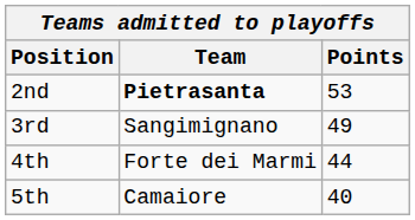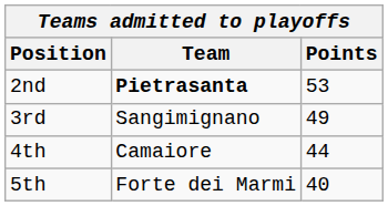4th | Team: Forte dei Marmi -> Camaiore
5th | Team: Camaiore -> Forte dei Marmi
